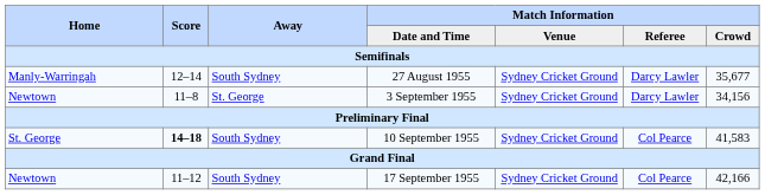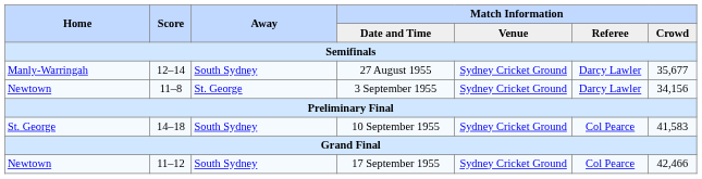10 September 1955 | Score: bold -> normal
17 September 1955 | Match Information / Crowd: 42,166 -> 42,466
